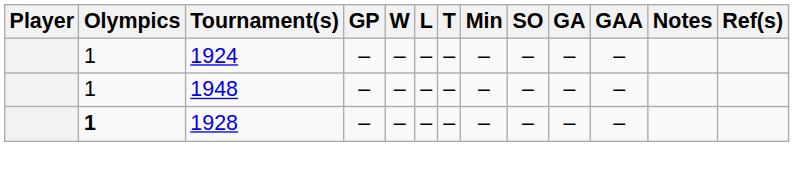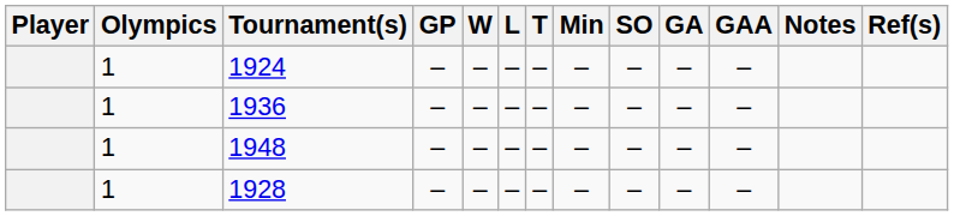+ row: 1 | 1936 | – | – | – | – | – | – | – | –
1928 | Olympics: bold -> normal
